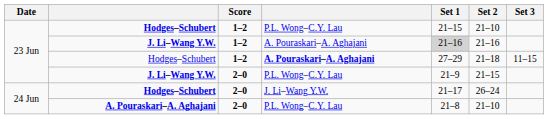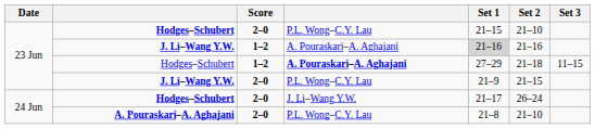Hodges–Schubert / P.L. Wong–C.Y. Lau | Score: 1–2 -> 2–0
